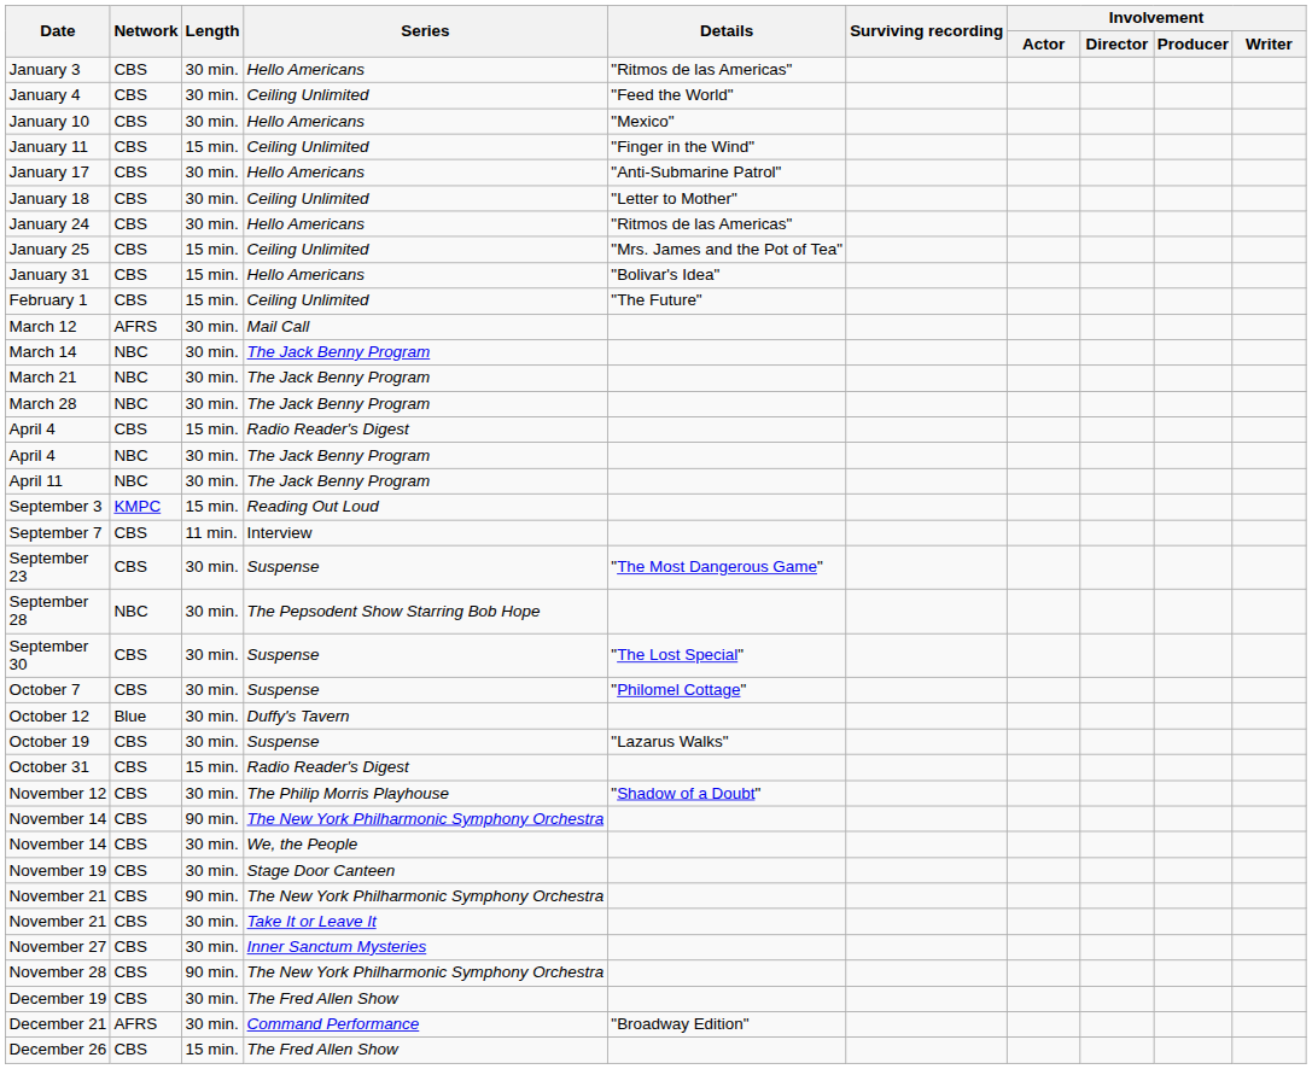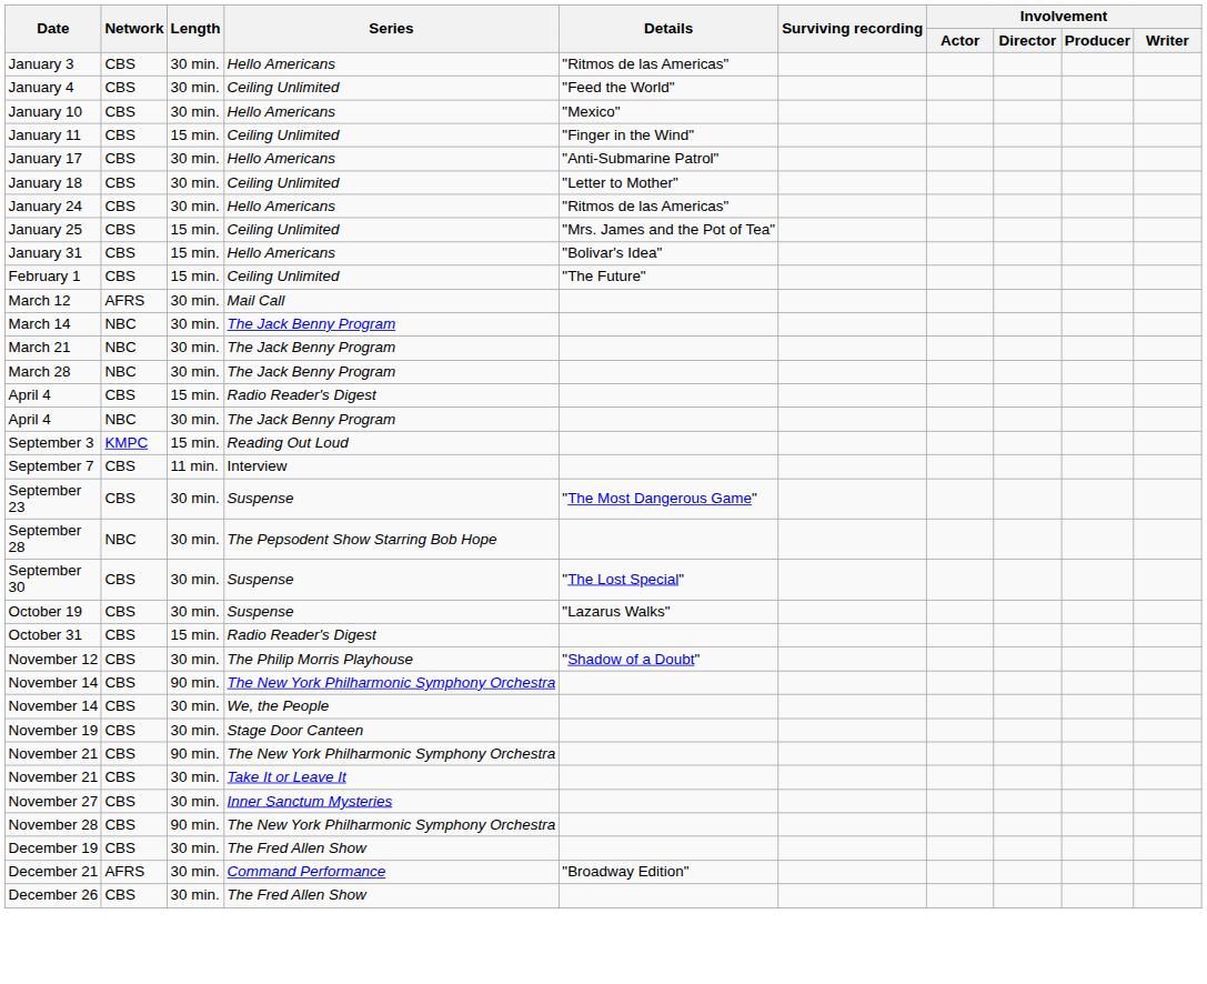- row: April 11 | NBC | 30 min. | The Jack Benny Program
- row: October 7 | CBS | 30 min. | Suspense | "Philomel Cottage"
- row: October 12 | Blue | 30 min. | Duffy's Tavern
December 26 | Length: 15 min. -> 30 min.
